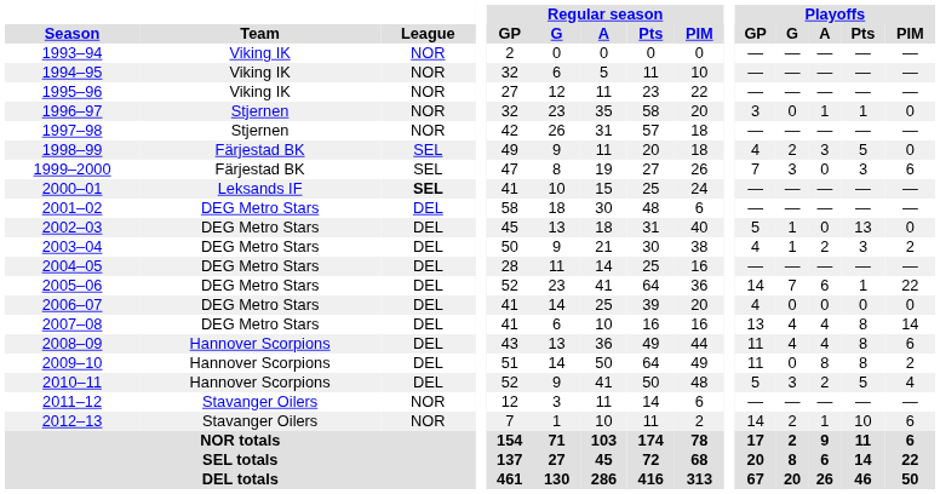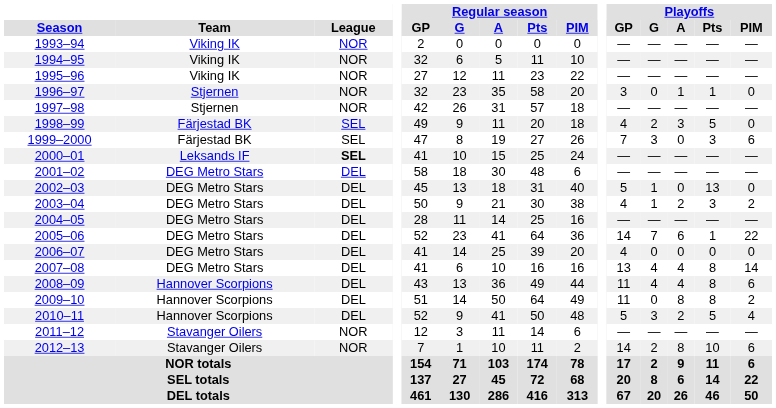2012–13 | Playoffs / A: 1 -> 8
